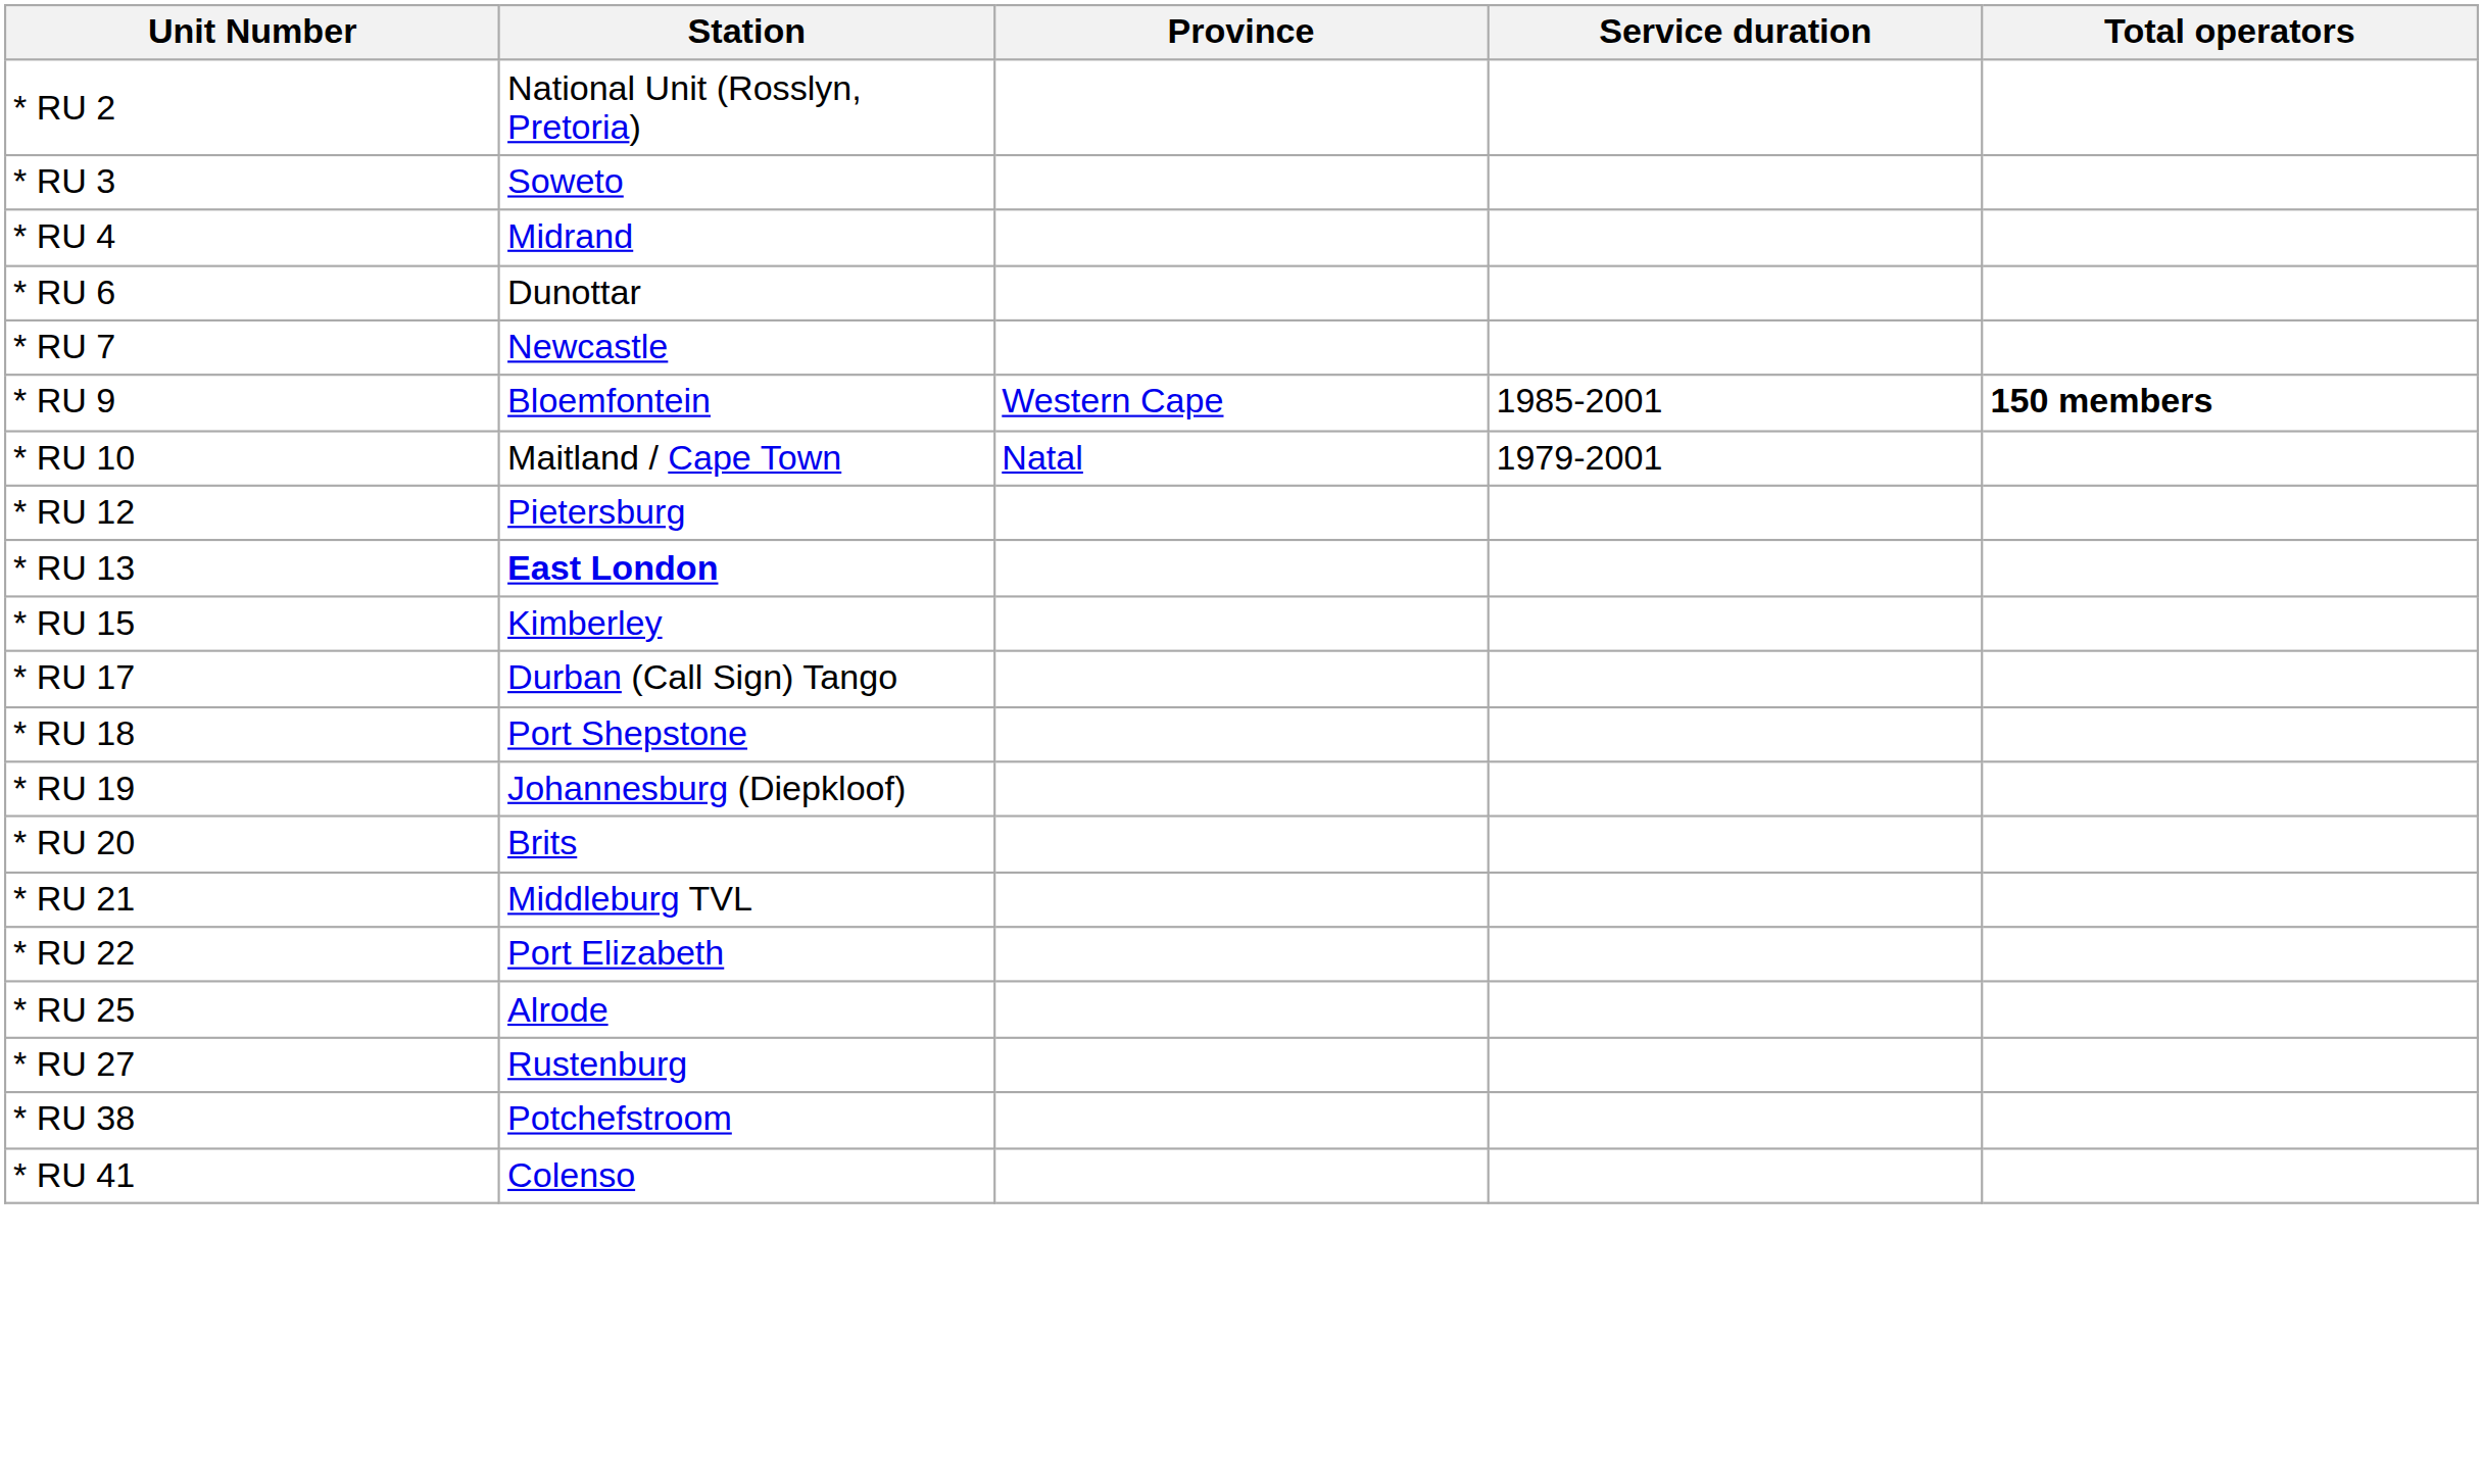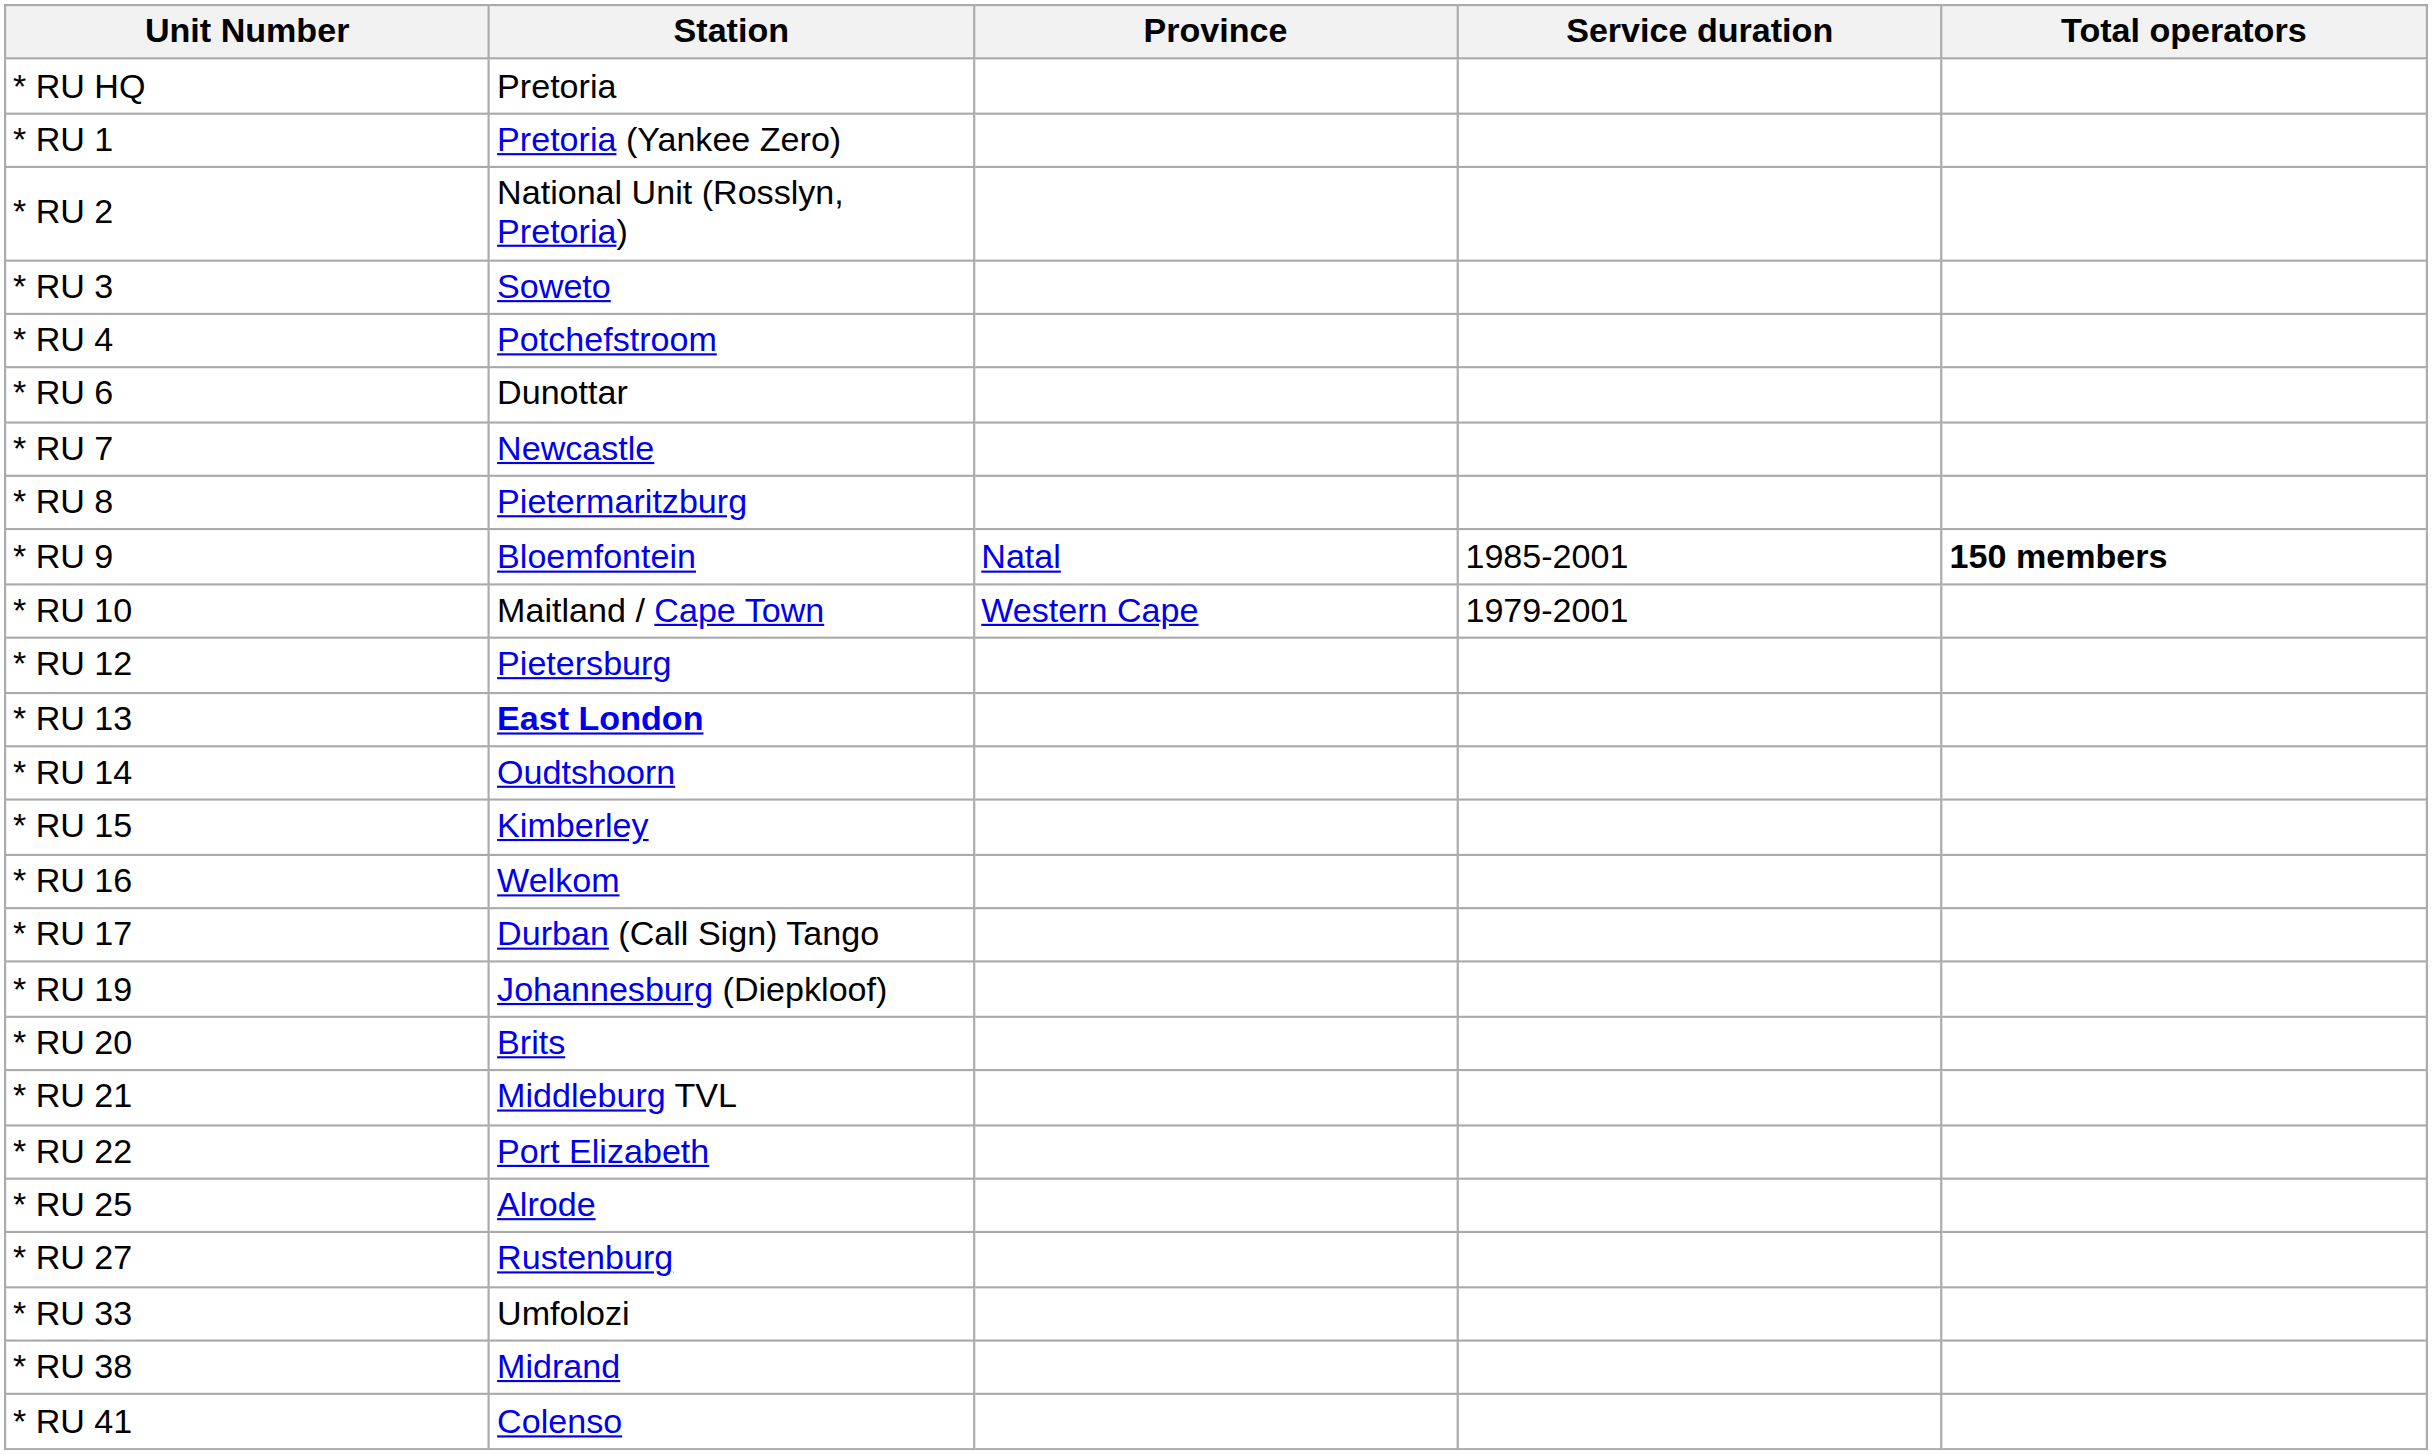+ row: * RU HQ | Pretoria
+ row: * RU 1 | Pretoria (Yankee Zero)
* RU 4 | Station: Midrand -> Potchefstroom
+ row: * RU 8 | Pietermaritzburg
* RU 9 | Province: Western Cape -> Natal
* RU 10 | Province: Natal -> Western Cape
+ row: * RU 14 | Oudtshoorn
+ row: * RU 16 | Welkom
- row: * RU 18 | Port Shepstone
+ row: * RU 33 | Umfolozi
* RU 38 | Station: Potchefstroom -> Midrand
